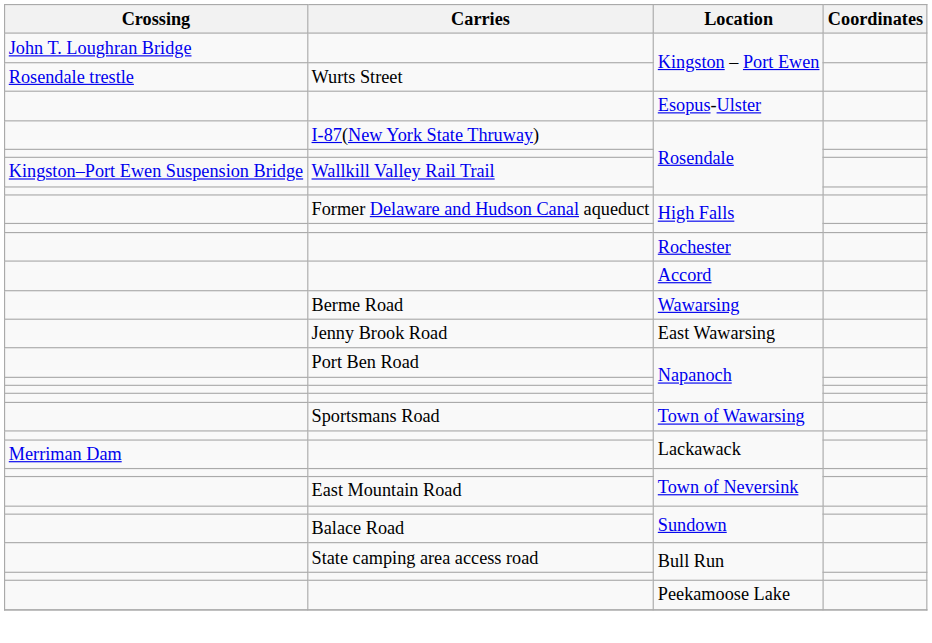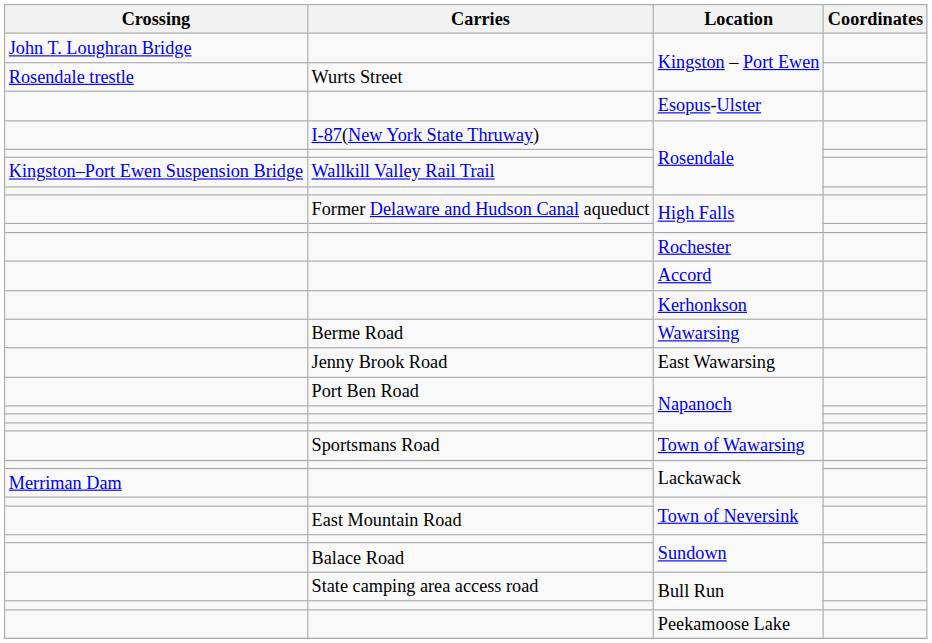+ row: Kerhonkson
